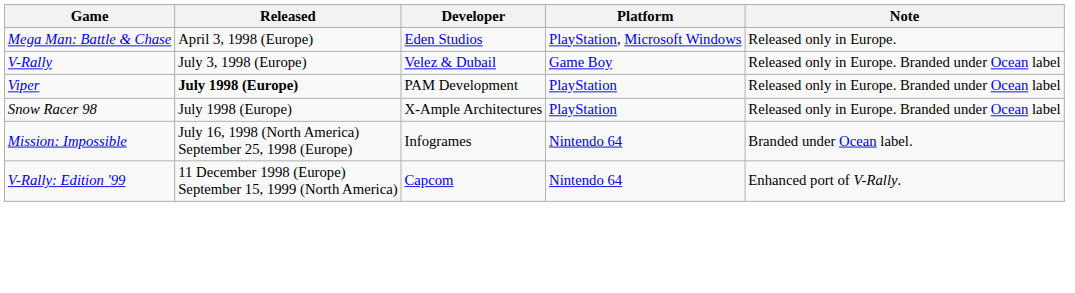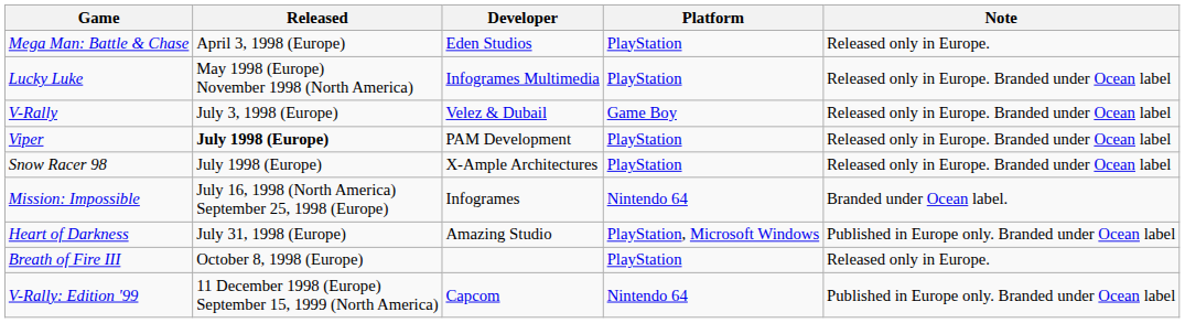Mega Man: Battle & Chase | Platform: PlayStation, Microsoft Windows -> PlayStation
+ row: Lucky Luke | May 1998 (Europe) November 1998 (North America) | Infogrames Multimedia | PlayStation | Released only in Europe. Branded under Ocean label
+ row: Heart of Darkness | July 31, 1998 (Europe) | Amazing Studio | PlayStation, Microsoft Windows | Published in Europe only. Branded under Ocean label
+ row: Breath of Fire III | October 8, 1998 (Europe) | PlayStation | Released only in Europe.
V-Rally: Edition '99 | Note: Enhanced port of V-Rally. -> Published in Europe only. Branded under Ocean label
